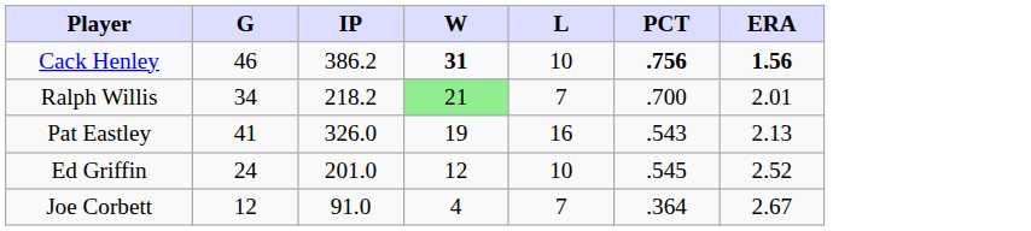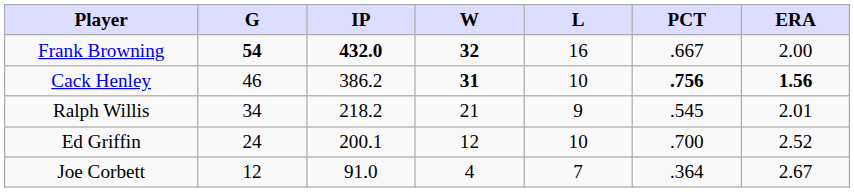+ row: Frank Browning | 54 | 432.0 | 32 | 16 | .667 | 2.00
Ralph Willis | W: lightgreen background -> no background
Ralph Willis | L: 7 -> 9
Ralph Willis | PCT: .700 -> .545
- row: Pat Eastley | 41 | 326.0 | 19 | 16 | .543 | 2.13
Ed Griffin | IP: 201.0 -> 200.1
Ed Griffin | PCT: .545 -> .700
